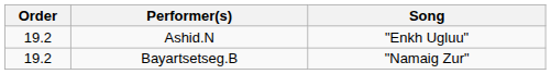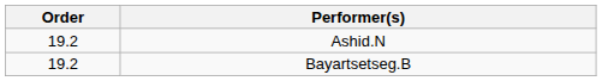- column: Song | "Enkh Ugluu" | "Namaig Zur"
